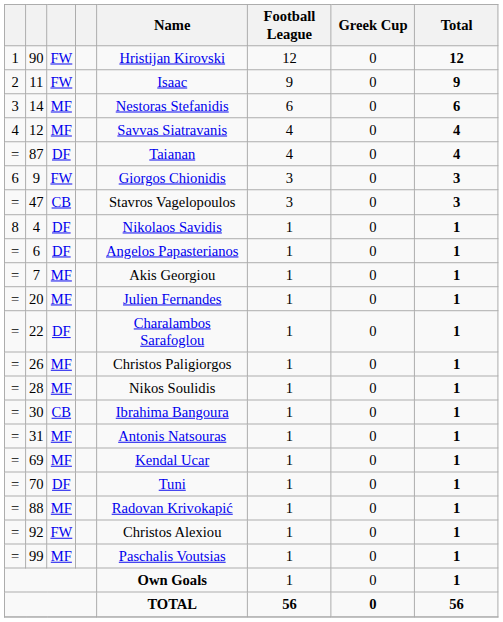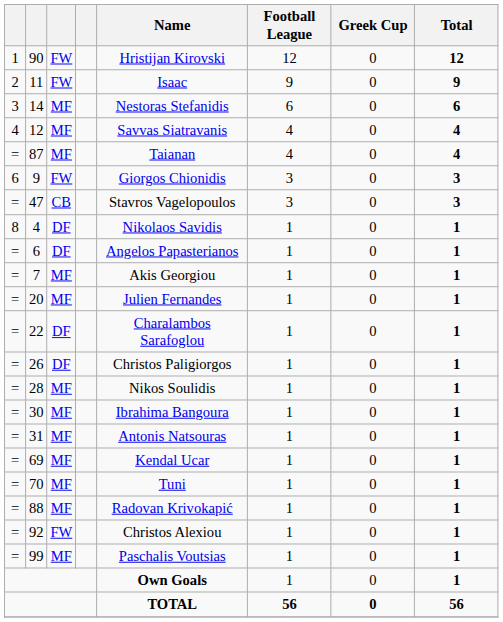87 | column 3: DF -> MF
26 | column 3: MF -> DF
30 | column 3: CB -> MF
70 | column 3: DF -> MF
